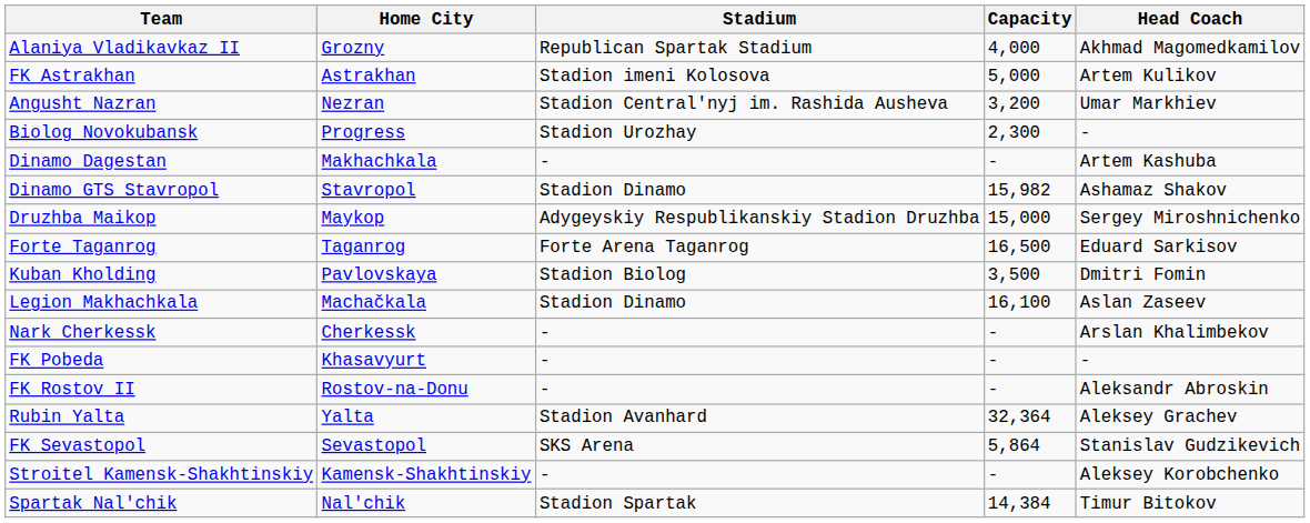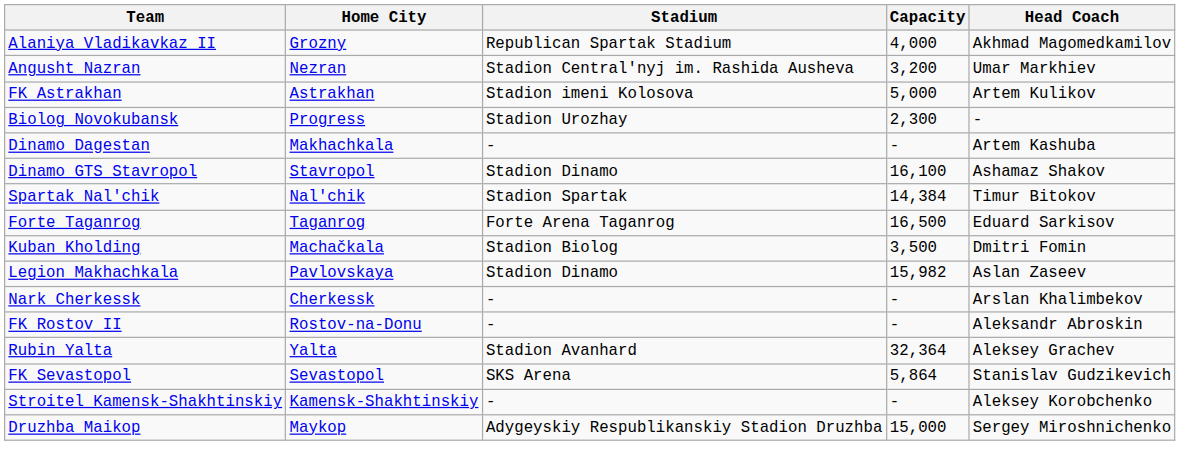rows swapped: Angusht Nazran <-> FK Astrakhan
Dinamo GTS Stavropol | Capacity: 15,982 -> 16,100
rows swapped: Druzhba Maikop <-> Spartak Nal'chik
Kuban Kholding | Home City: Pavlovskaya -> Machačkala
Legion Makhachkala | Home City: Machačkala -> Pavlovskaya
Legion Makhachkala | Capacity: 16,100 -> 15,982
- row: FK Pobeda | Khasavyurt | - | - | -
